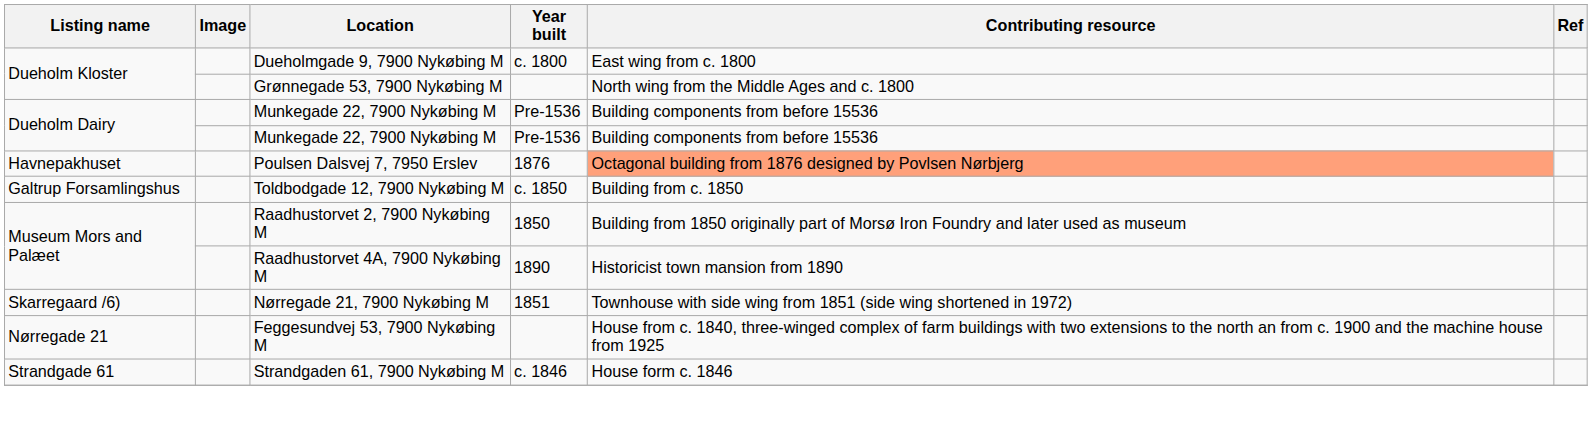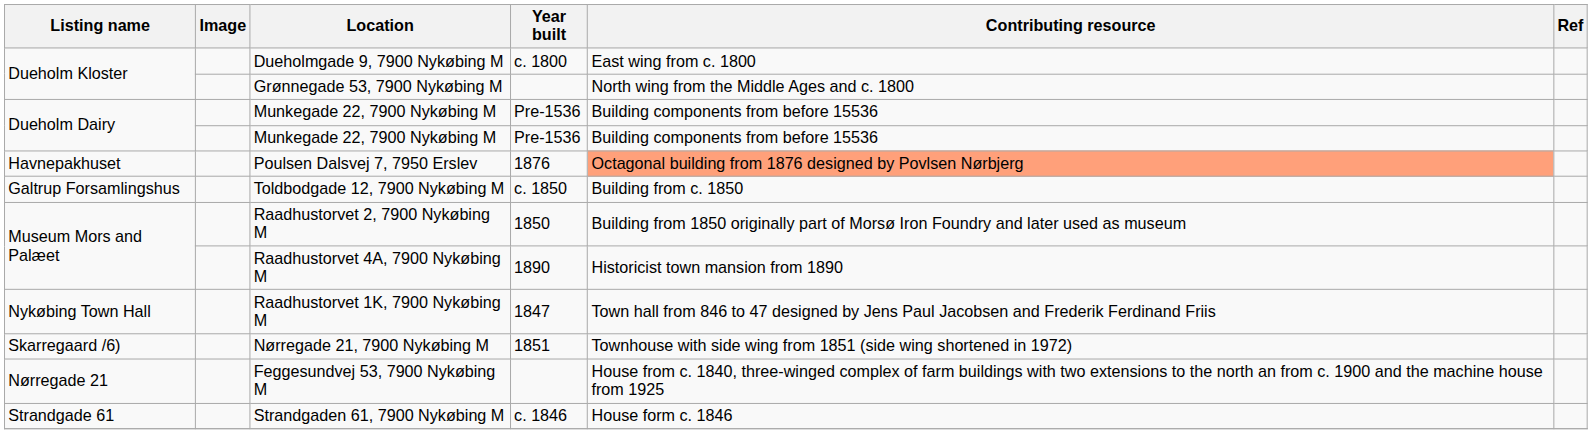+ row: Nykøbing Town Hall | Raadhustorvet 1K, 7900 Nykøbing M | 1847 | Town hall from 846 to 47 designed by Jens Paul Jacobsen and Frederik Ferdinand Friis
